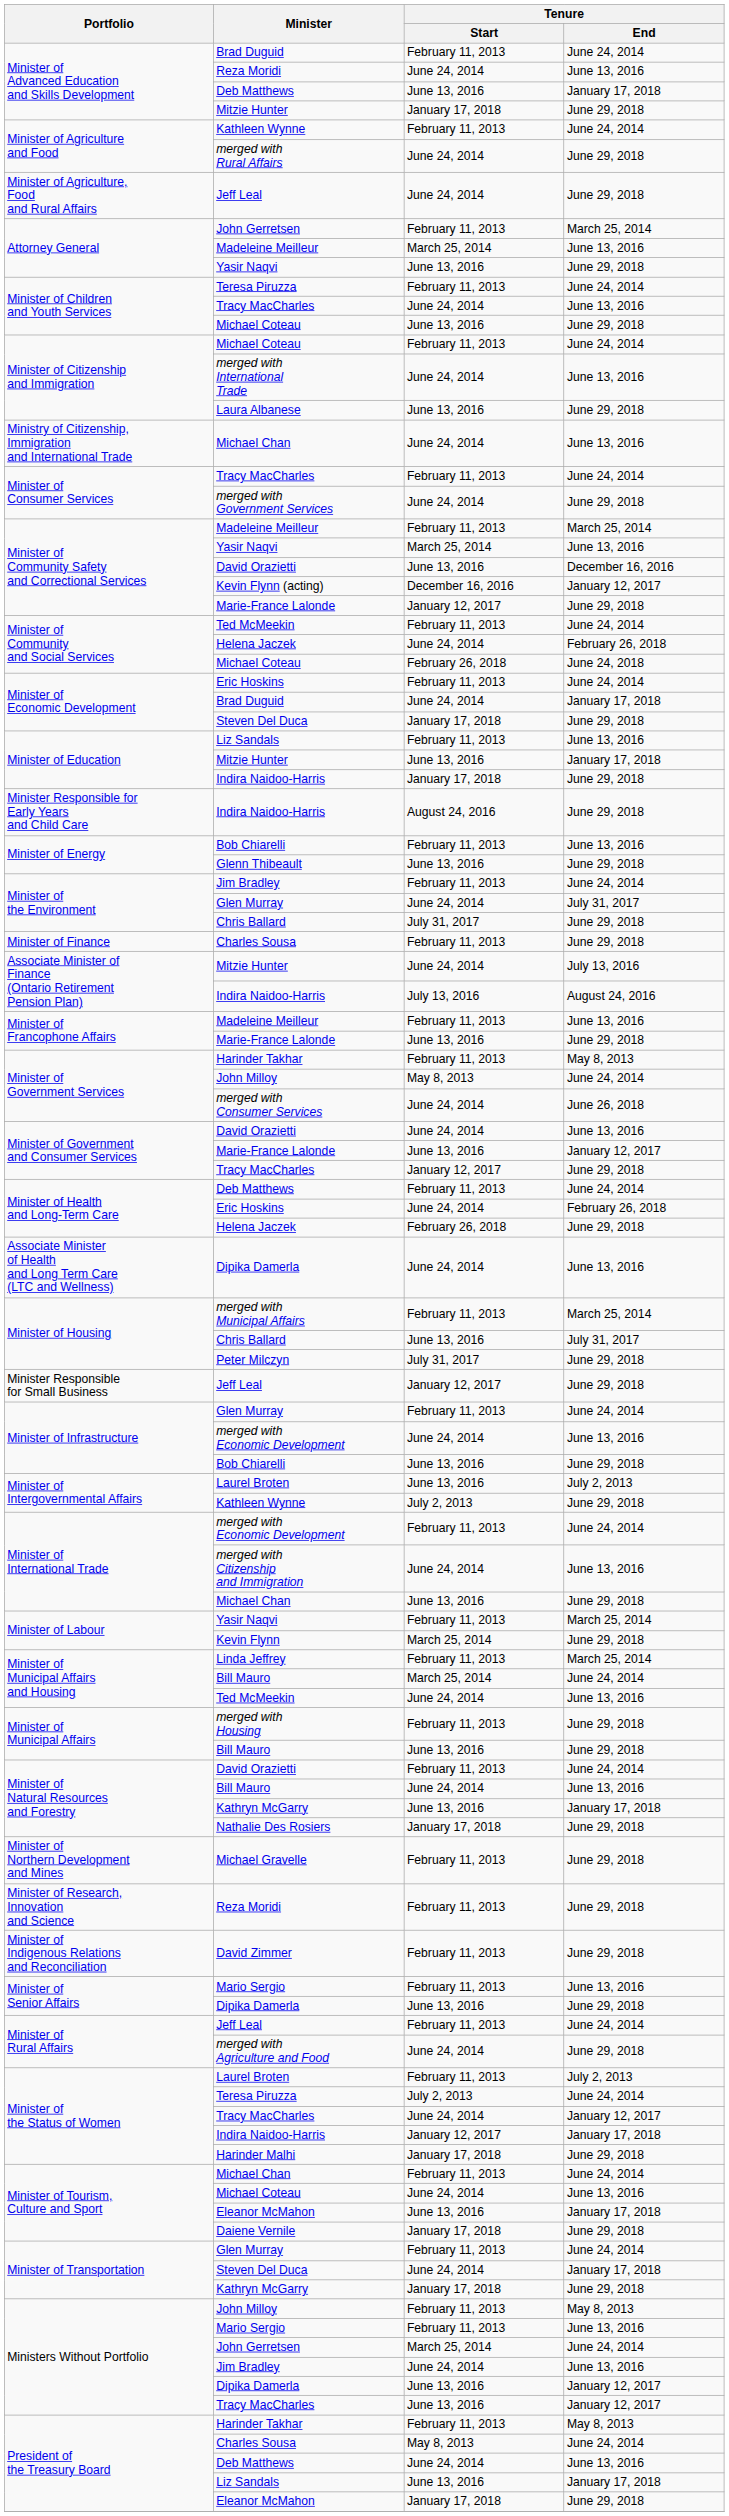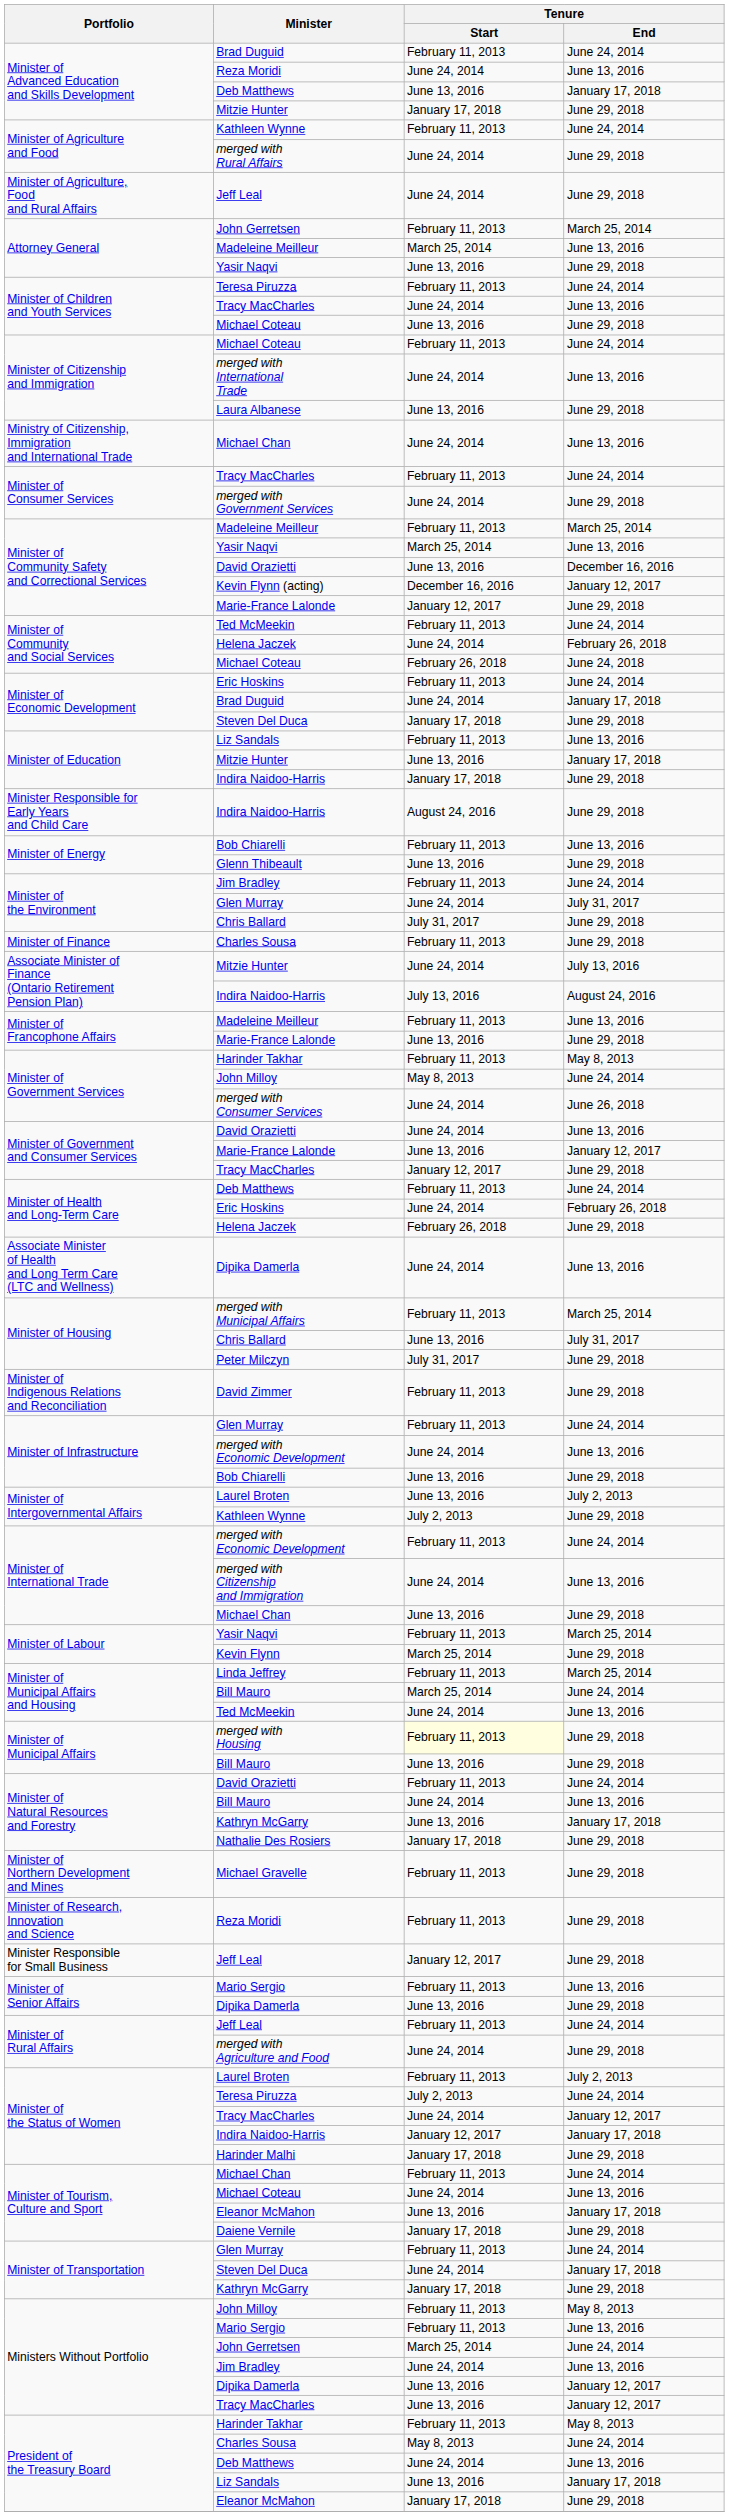rows swapped: David Zimmer <-> Minister Responsible for Small Business / Jeff Leal
merged with Housing | Tenure / Start: no background -> lightyellow background
